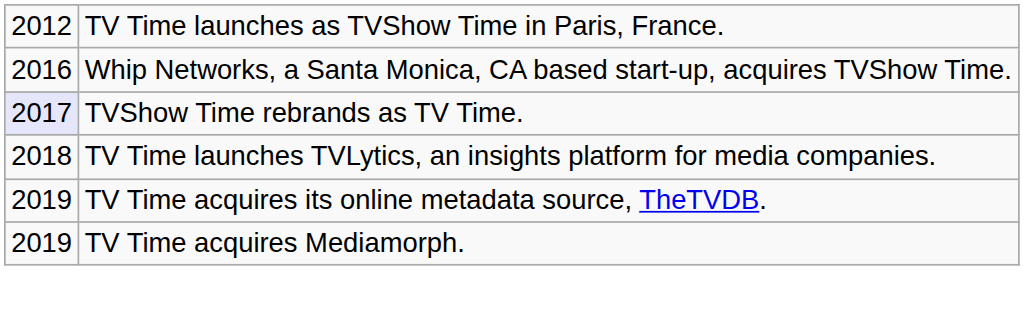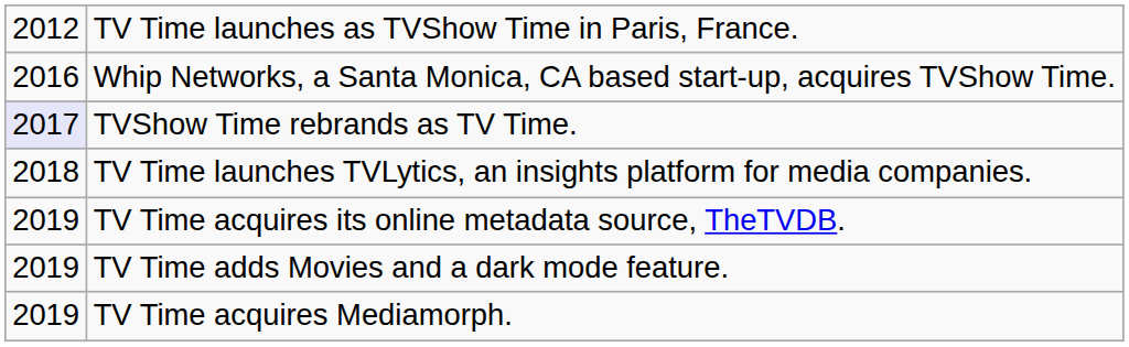+ row: 2019 | TV Time adds Movies and a dark mode feature.
